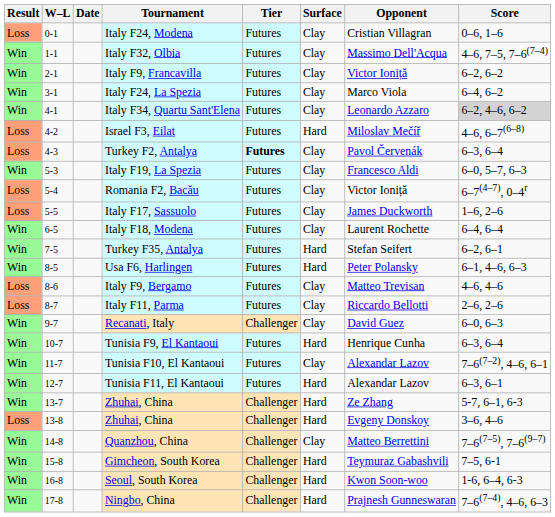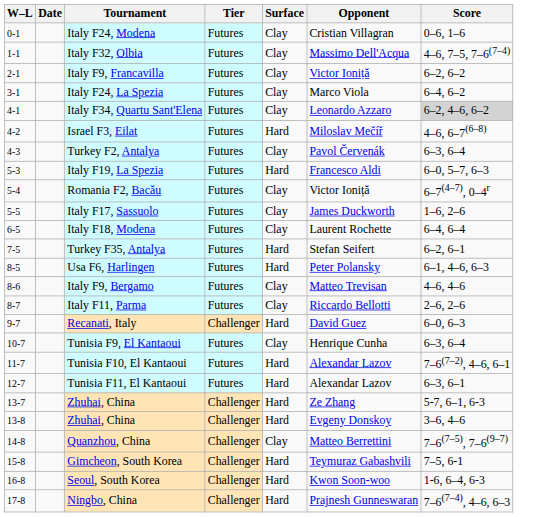- column: Result | Loss | Win | Win | Win | Win | Loss | Loss | Win | Loss | Loss | Win | Win | Win | Loss | Loss | Win | Win | Win | Win | Win | Loss | Win | Win | Win | Win
Turkey F2, Antalya | Tier: bold -> normal
Italy F19, La Spezia | Surface: Clay -> Hard
Recanati, Italy | Surface: Clay -> Hard
Tunisia F9, El Kantaoui | Surface: Hard -> Clay
Tunisia F10, El Kantaoui | Surface: Clay -> Hard
